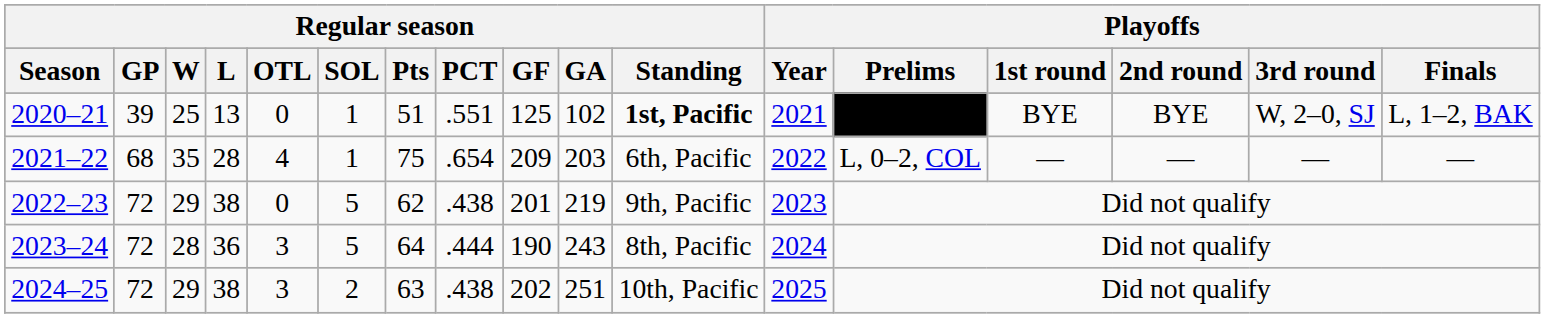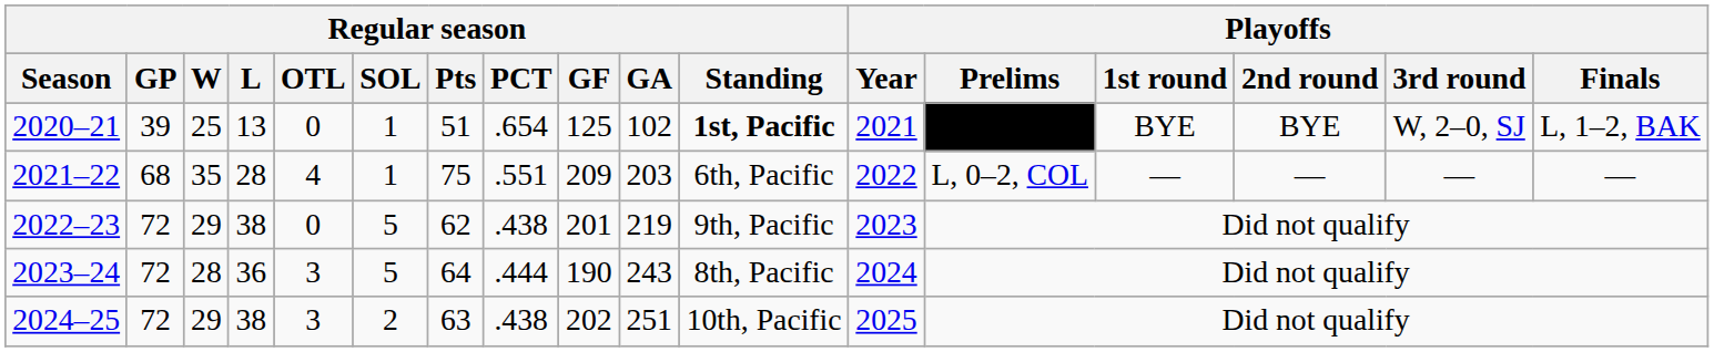2020–21 | Regular season / PCT: .551 -> .654
2021–22 | Regular season / PCT: .654 -> .551
